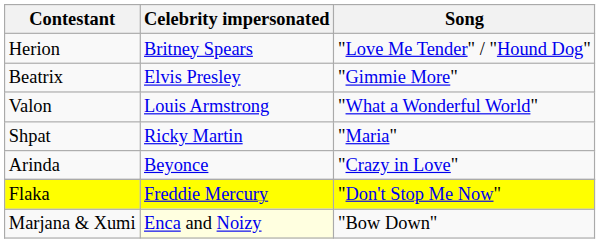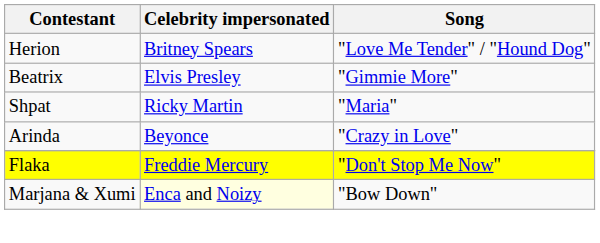- row: Valon | Louis Armstrong | "What a Wonderful World"
